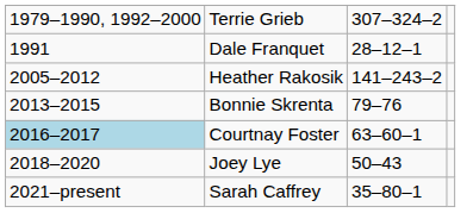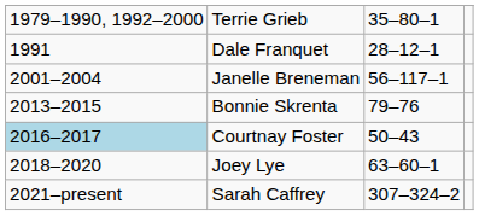Terrie Grieb | column 3: 307–324–2 -> 35–80–1
+ row: 2001–2004 | Janelle Breneman | 56–117–1
- row: 2005–2012 | Heather Rakosik | 141–243–2
Courtnay Foster | column 3: 63–60–1 -> 50–43
Joey Lye | column 3: 50–43 -> 63–60–1
Sarah Caffrey | column 3: 35–80–1 -> 307–324–2
